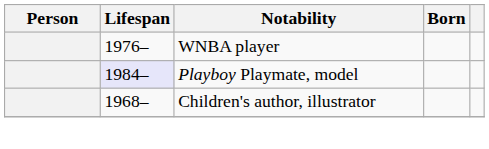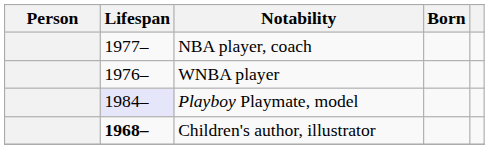+ row: 1977– | NBA player, coach
Children's author, illustrator | Lifespan: normal -> bold
